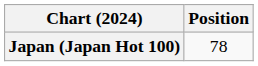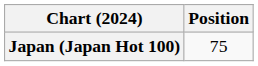Japan (Japan Hot 100) | Position: 78 -> 75
